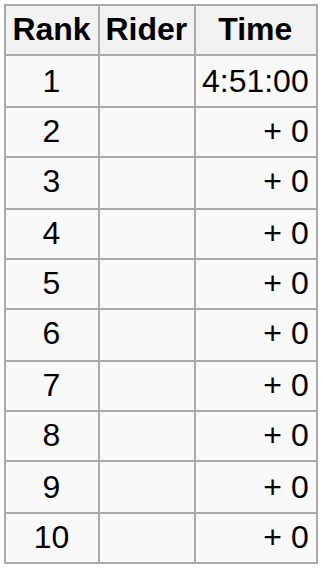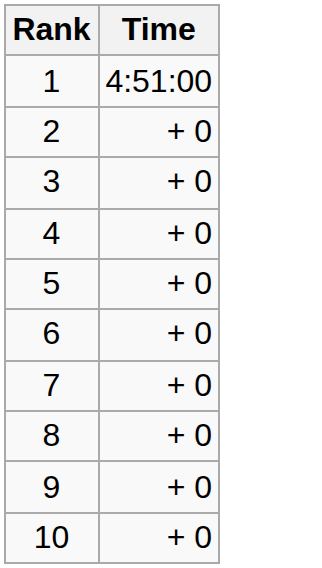- column: Rider
